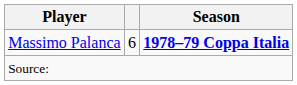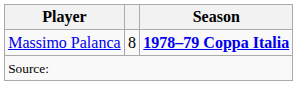Massimo Palanca | column 2: 6 -> 8
